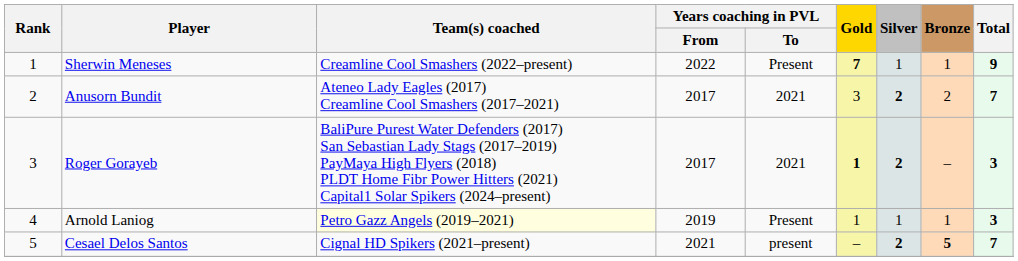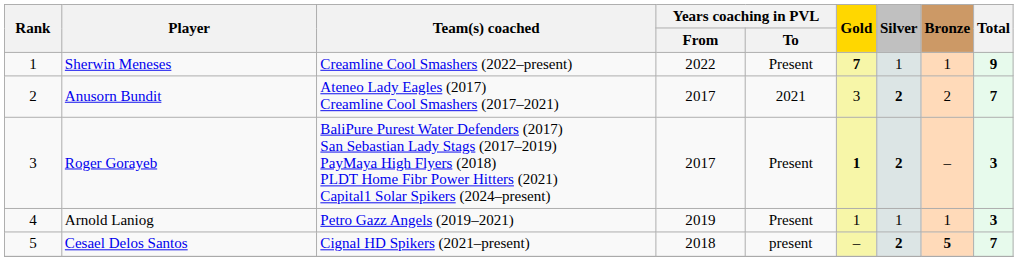Roger Gorayeb | Years coaching in PVL / To: 2021 -> Present
Arnold Laniog | Team(s) coached: lightyellow background -> no background
Cesael Delos Santos | Years coaching in PVL / From: 2021 -> 2018
